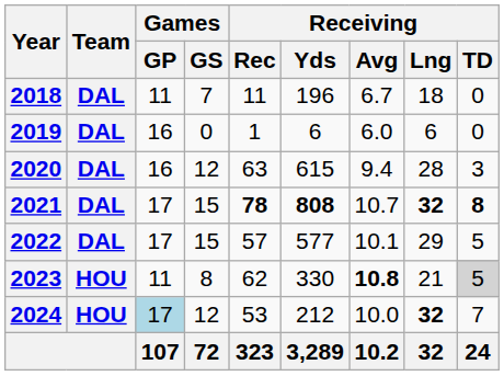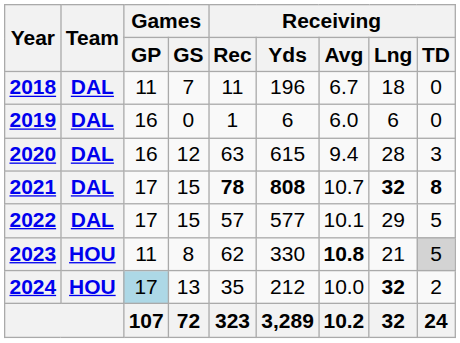2024 | Games / GS: 12 -> 13
2024 | Receiving / Rec: 53 -> 35
2024 | Receiving / TD: 7 -> 2
